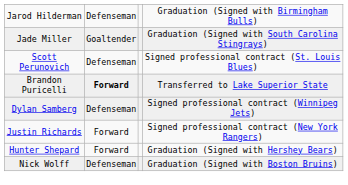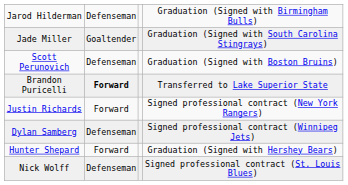Scott Perunovich | column 4: Signed professional contract (St. Louis Blues) -> Graduation (Signed with Boston Bruins)
rows swapped: Justin Richards <-> Dylan Samberg
Nick Wolff | column 4: Graduation (Signed with Boston Bruins) -> Signed professional contract (St. Louis Blues)
